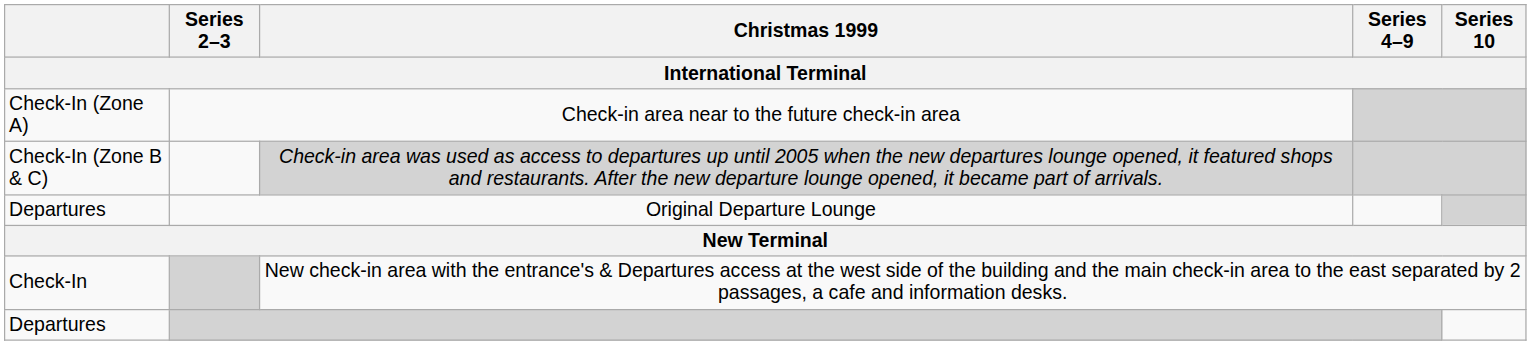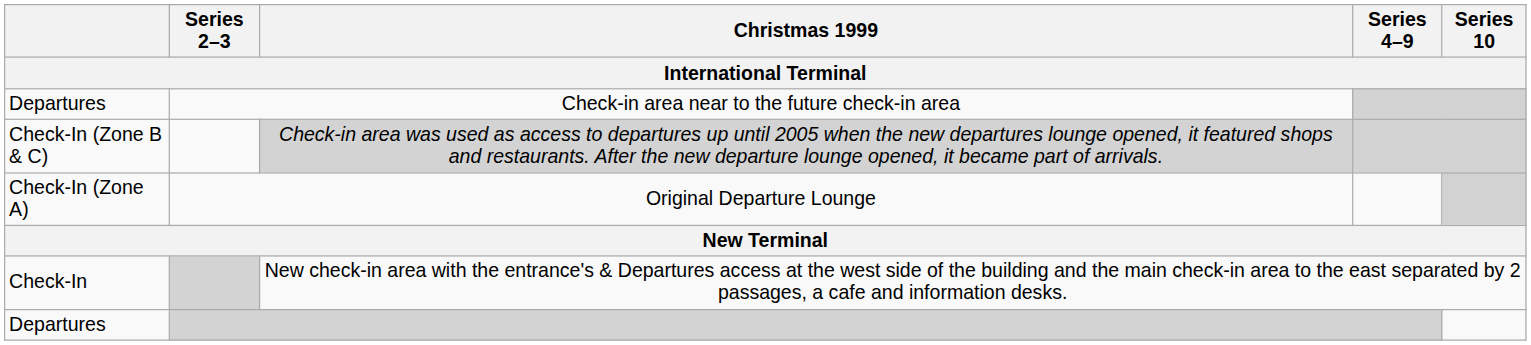Check-in area near to the future check-in area | International Terminal: Check-In (Zone A) -> Departures
Original Departure Lounge | International Terminal: Departures -> Check-In (Zone A)
